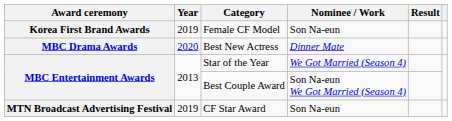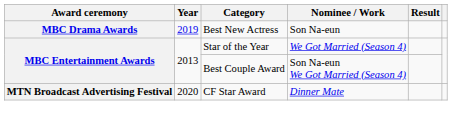- row: Korea First Brand Awards | 2019 | Female CF Model | Son Na-eun
Best New Actress | Year: 2020 -> 2019
Best New Actress | Nominee / Work: Dinner Mate -> Son Na-eun
CF Star Award | Year: 2019 -> 2020
CF Star Award | Nominee / Work: Son Na-eun -> Dinner Mate
